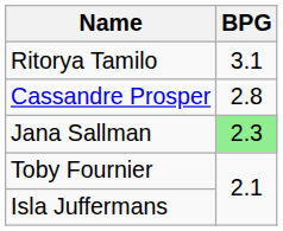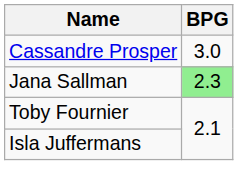- row: Ritorya Tamilo | 3.1
Cassandre Prosper | BPG: 2.8 -> 3.0
